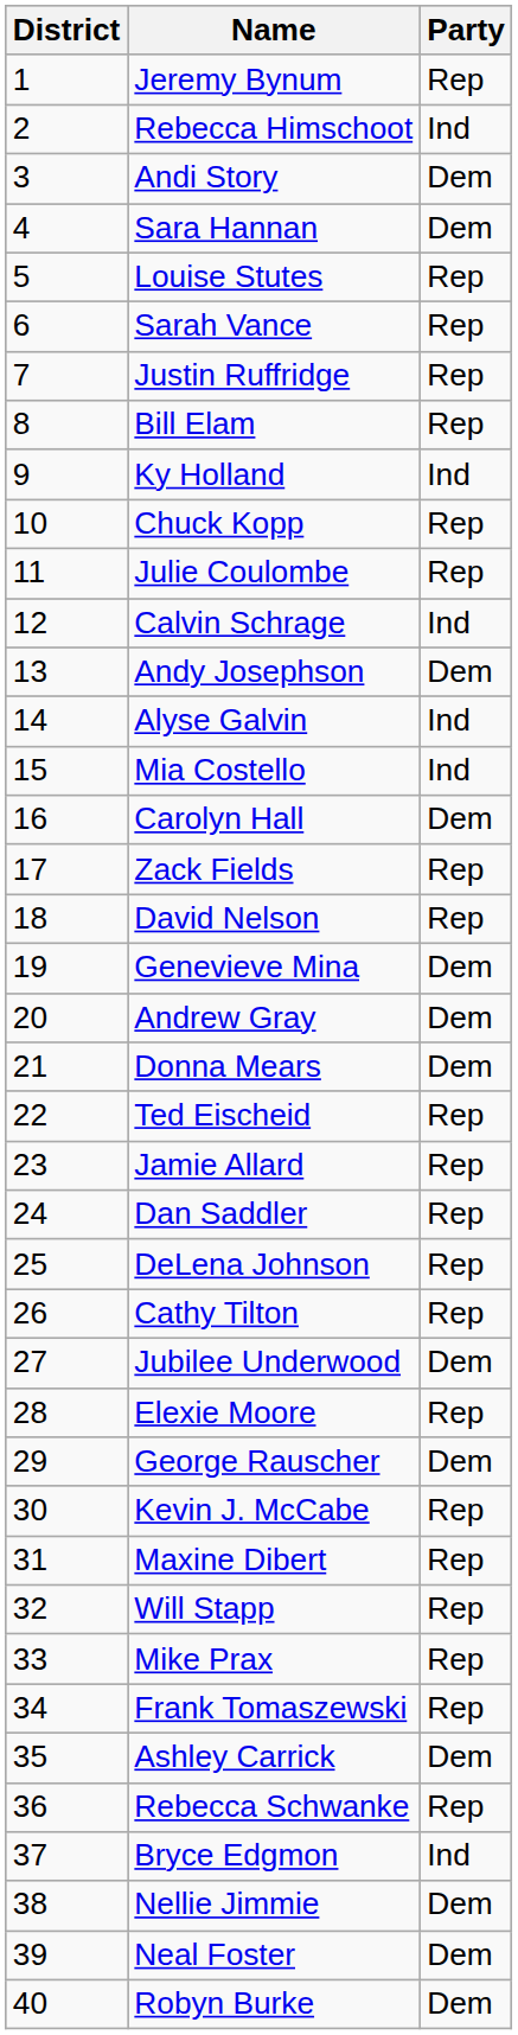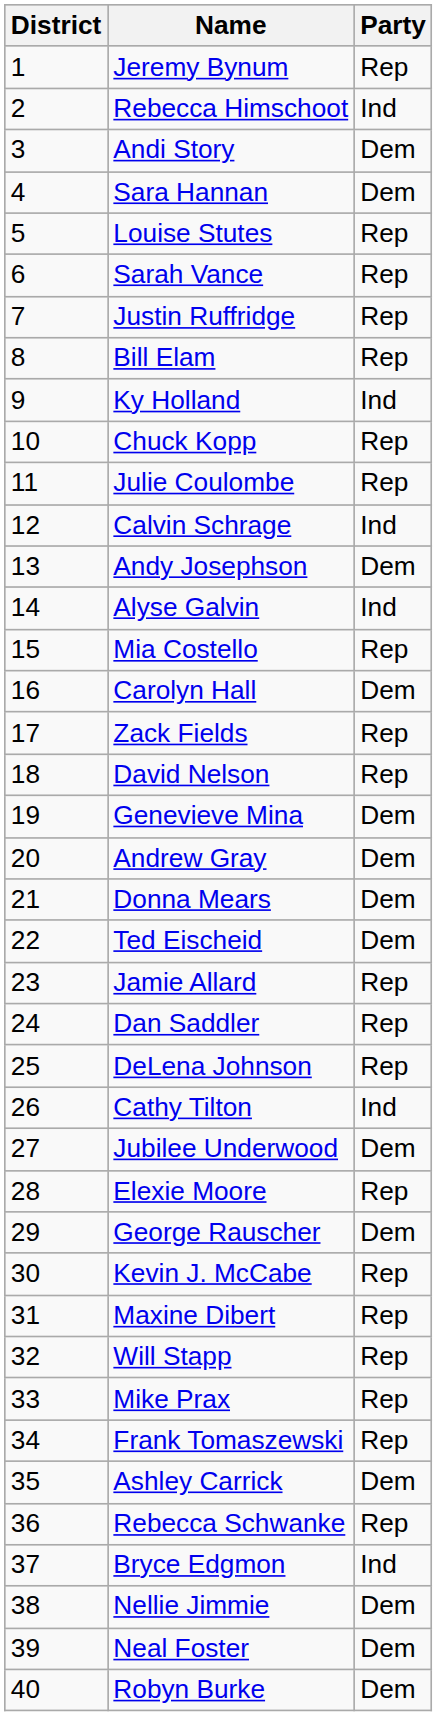Mia Costello | Party: Ind -> Rep
Ted Eischeid | Party: Rep -> Dem
Cathy Tilton | Party: Rep -> Ind
